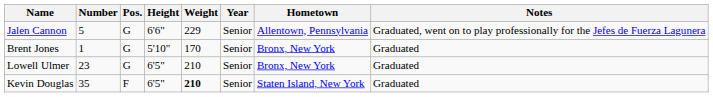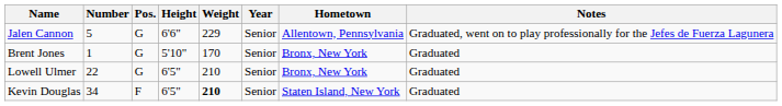Lowell Ulmer | Number: 23 -> 22
Kevin Douglas | Number: 35 -> 34
